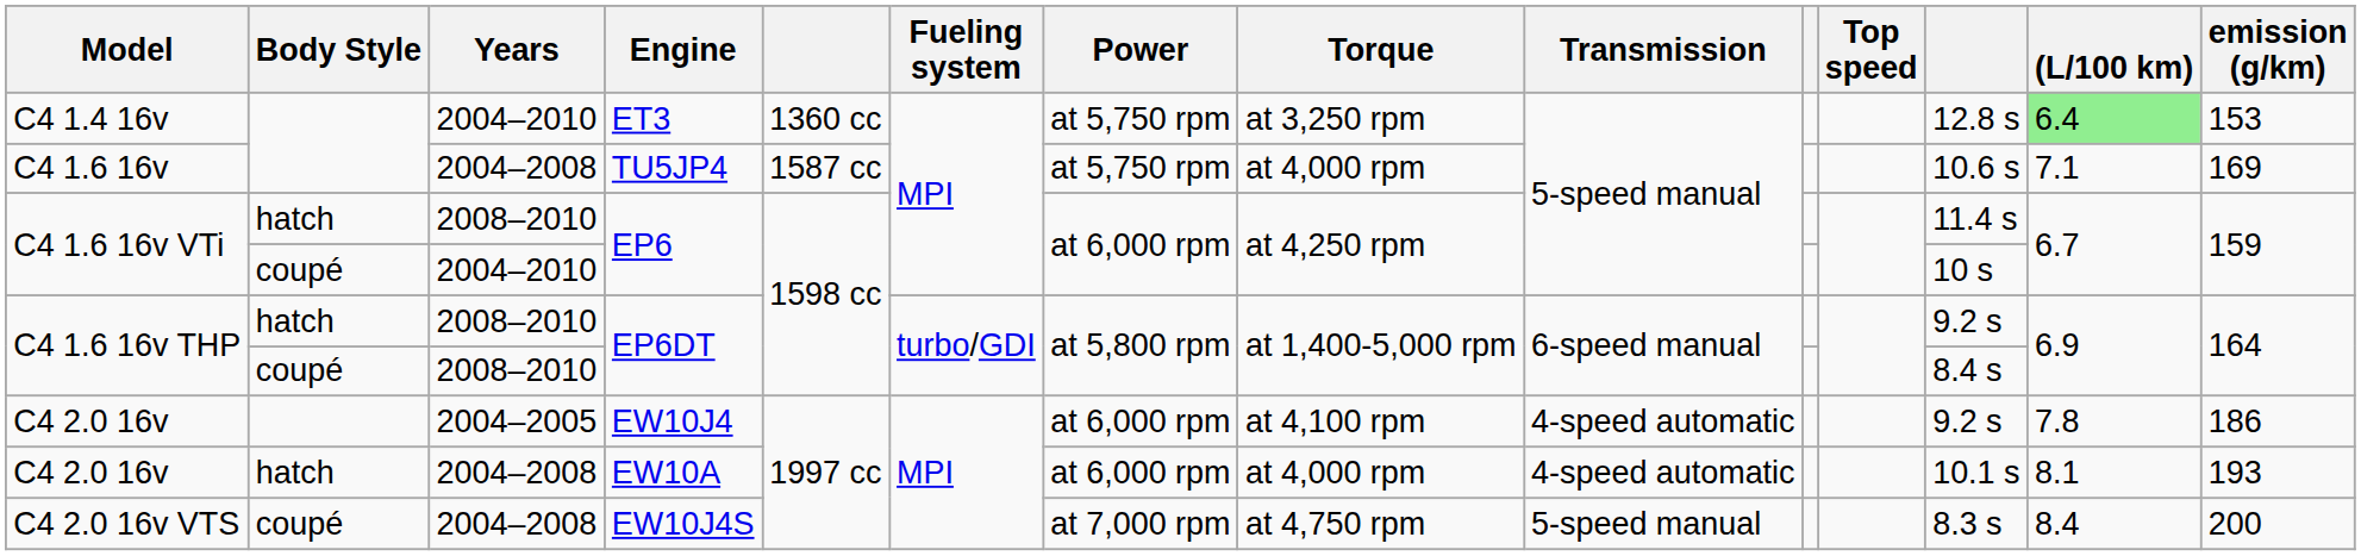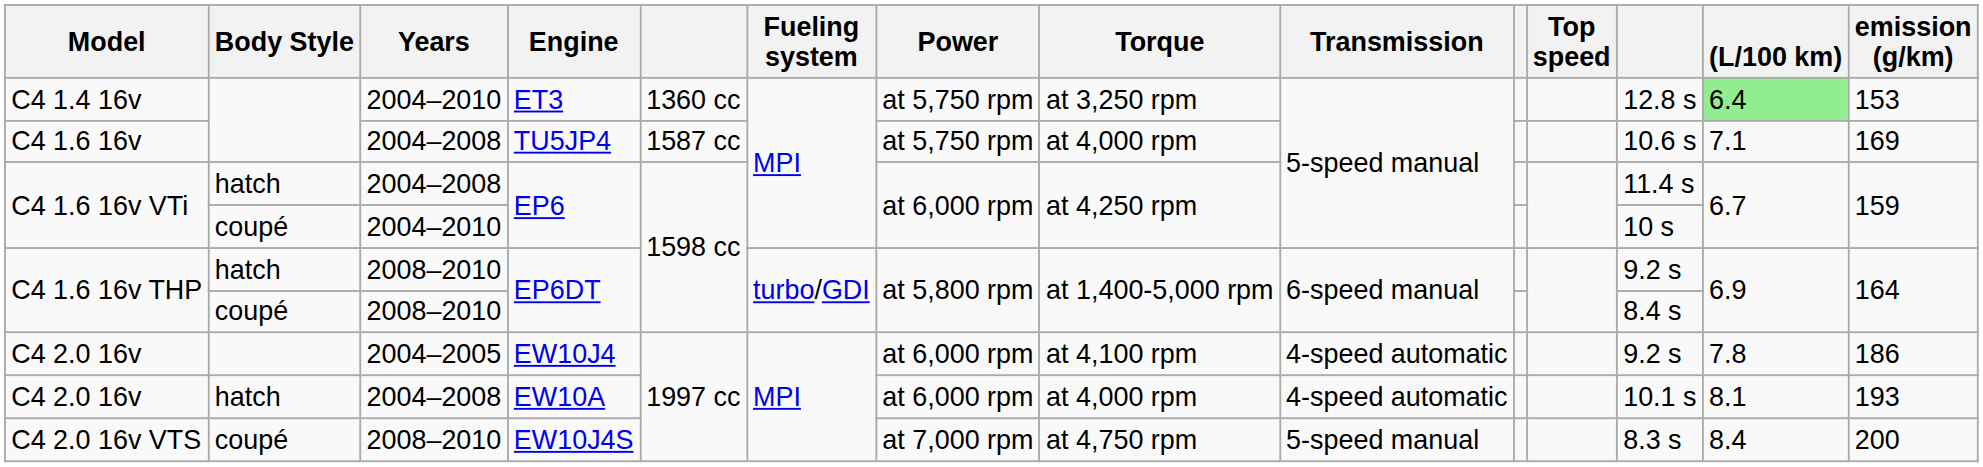hatch / EP6 | Years: 2008–2010 -> 2004–2008
EW10J4S | Years: 2004–2008 -> 2008–2010
